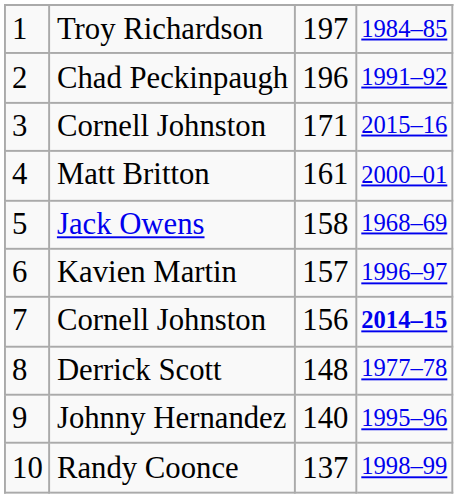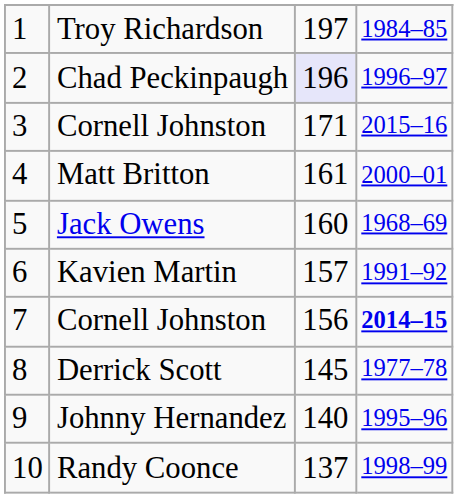Chad Peckinpaugh | column 3: no background -> lavender background
Chad Peckinpaugh | column 4: 1991–92 -> 1996–97
Jack Owens | column 3: 158 -> 160
Kavien Martin | column 4: 1996–97 -> 1991–92
Derrick Scott | column 3: 148 -> 145
